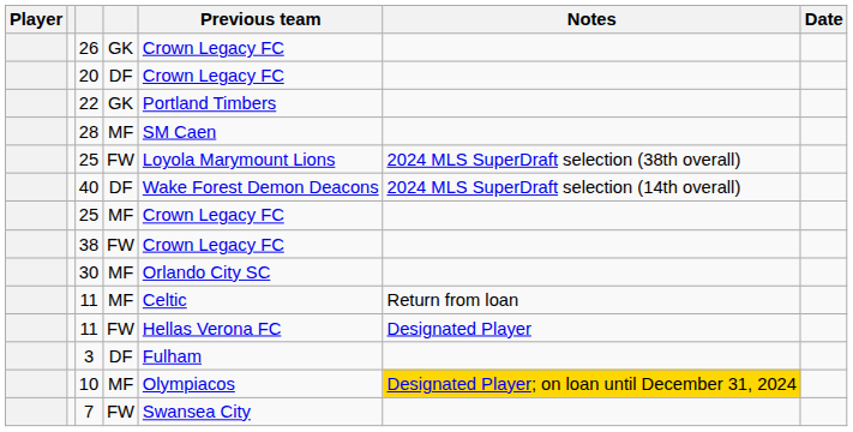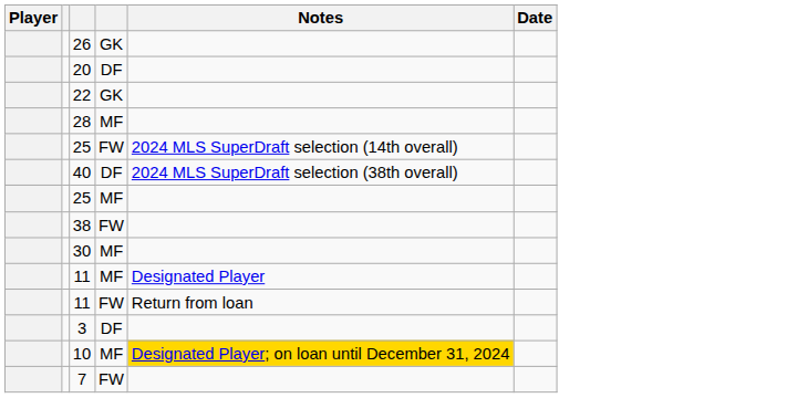- column: Previous team | Crown Legacy FC | Crown Legacy FC | Portland Timbers | SM Caen | Loyola Marymount Lions | Wake Forest Demon Deacons | Crown Legacy FC | Crown Legacy FC | Orlando City SC | Celtic | Hellas Verona FC | Fulham | Olympiacos | Swansea City
25 / FW | Notes: 2024 MLS SuperDraft selection (38th overall) -> 2024 MLS SuperDraft selection (14th overall)
40 | Notes: 2024 MLS SuperDraft selection (14th overall) -> 2024 MLS SuperDraft selection (38th overall)
11 / MF | Notes: Return from loan -> Designated Player
11 / FW | Notes: Designated Player -> Return from loan
